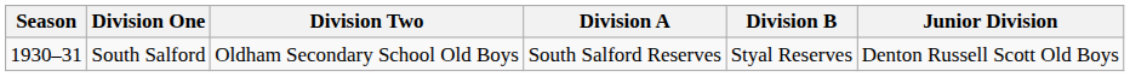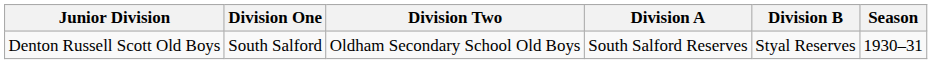columns swapped: Season <-> Junior Division
